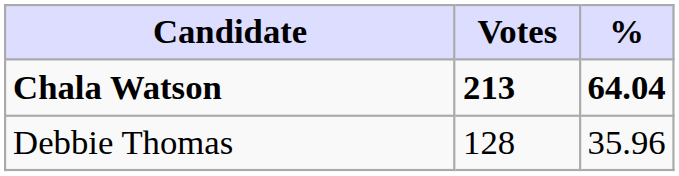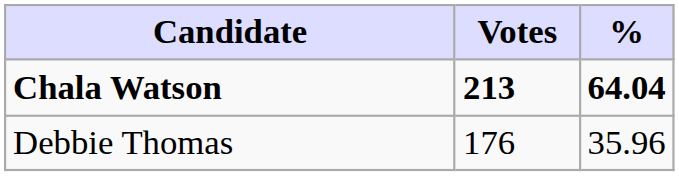Debbie Thomas | Votes: 128 -> 176
